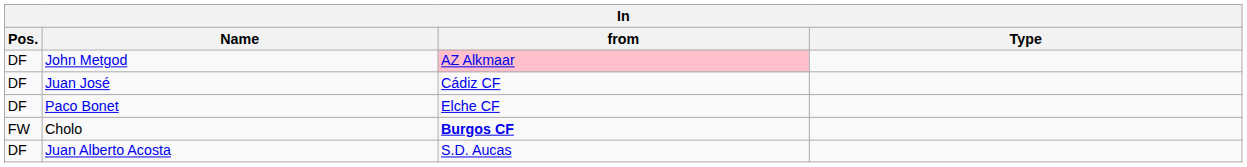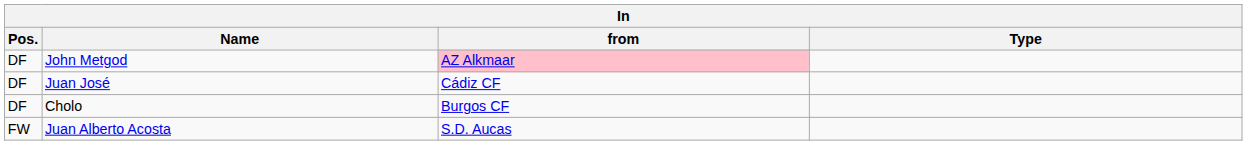- row: DF | Paco Bonet | Elche CF
Cholo | Pos.: FW -> DF
Cholo | from: bold -> normal
Juan Alberto Acosta | Pos.: DF -> FW
